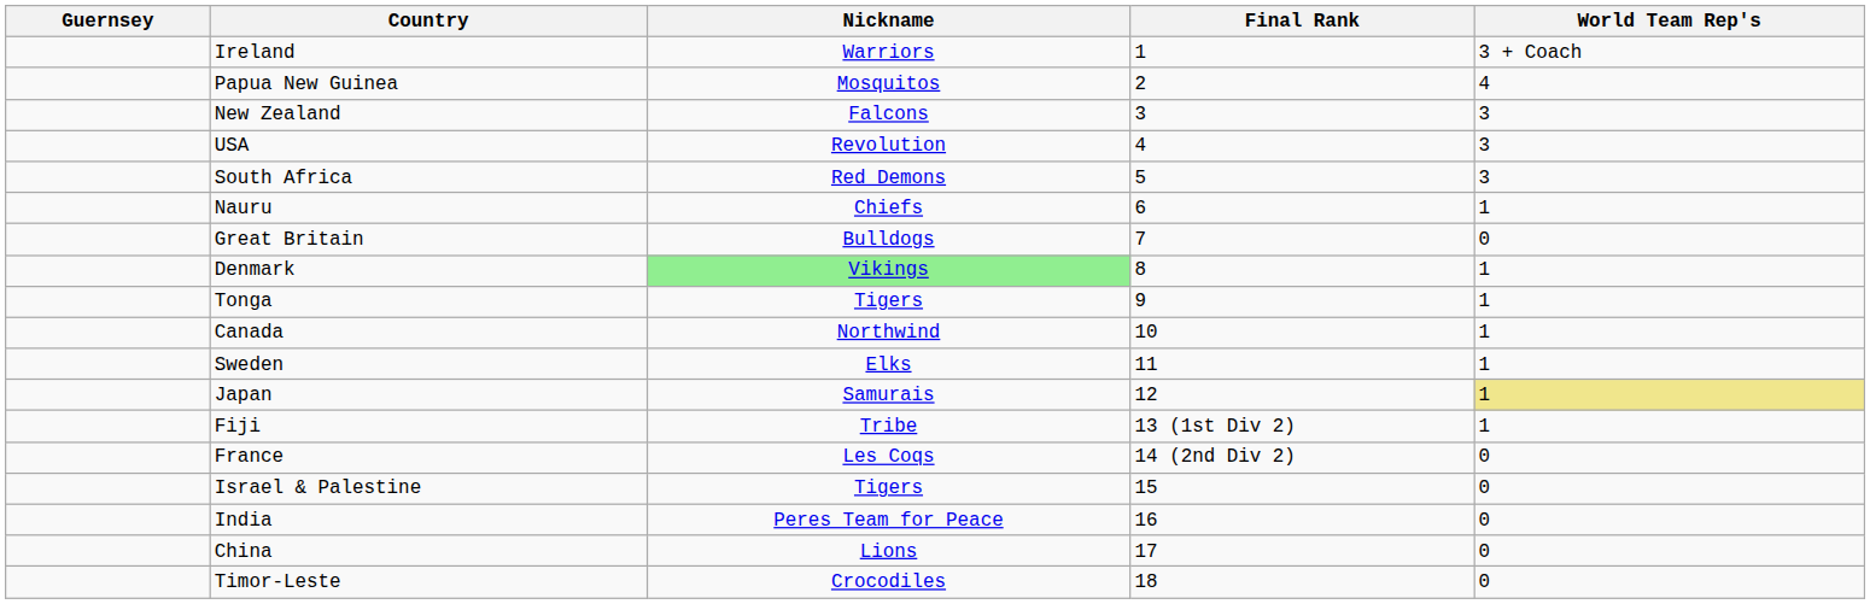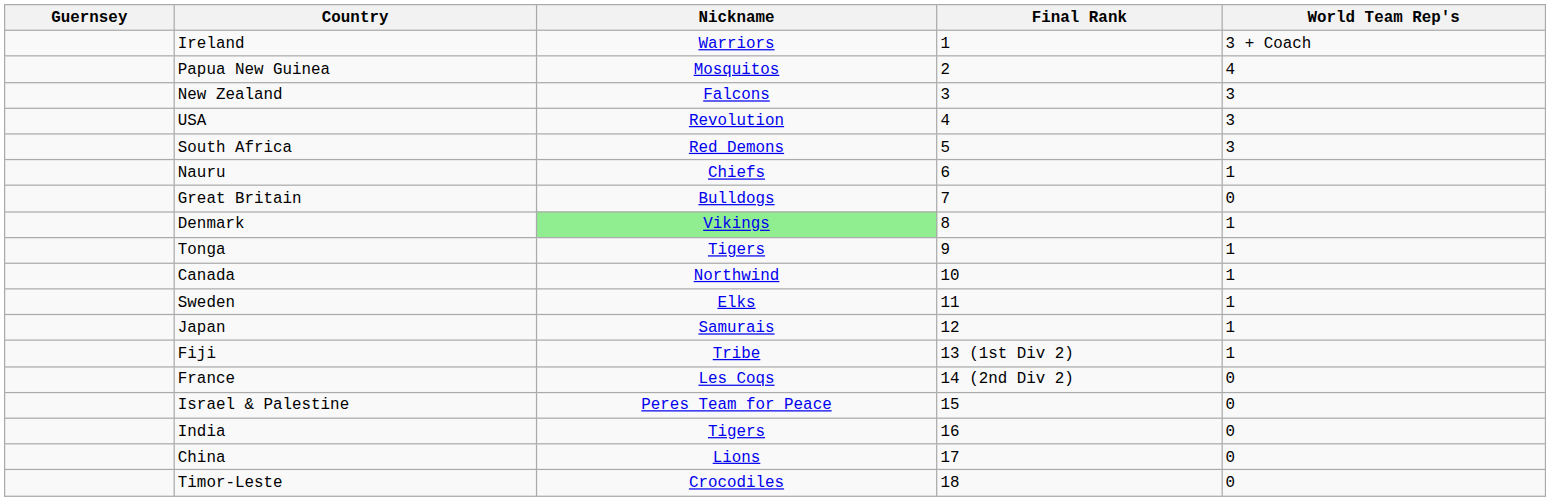Japan | World Team Rep's: khaki background -> no background
Israel & Palestine | Nickname: Tigers -> Peres Team for Peace
India | Nickname: Peres Team for Peace -> Tigers
